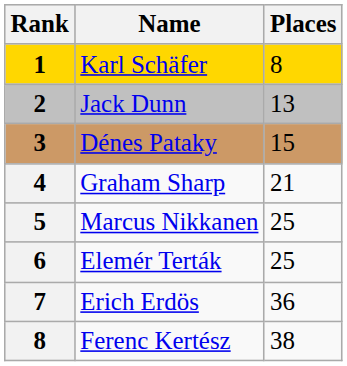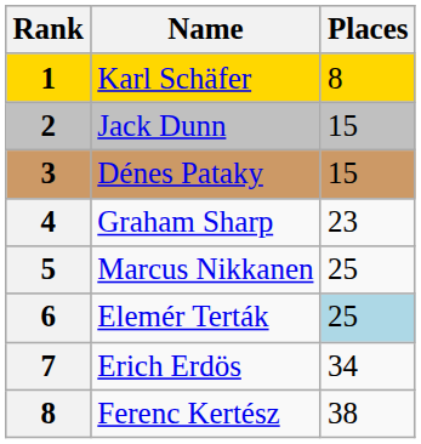Jack Dunn | Places: 13 -> 15
Graham Sharp | Places: 21 -> 23
Elemér Terták | Places: no background -> lightblue background
Erich Erdös | Places: 36 -> 34
